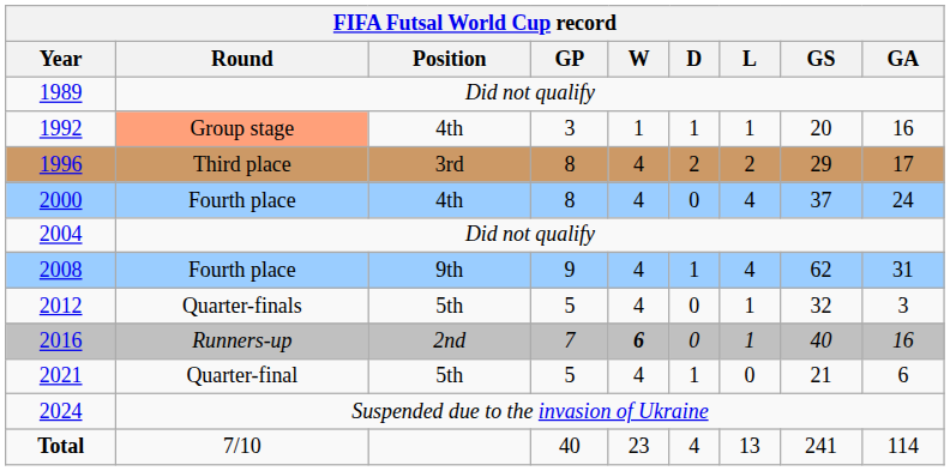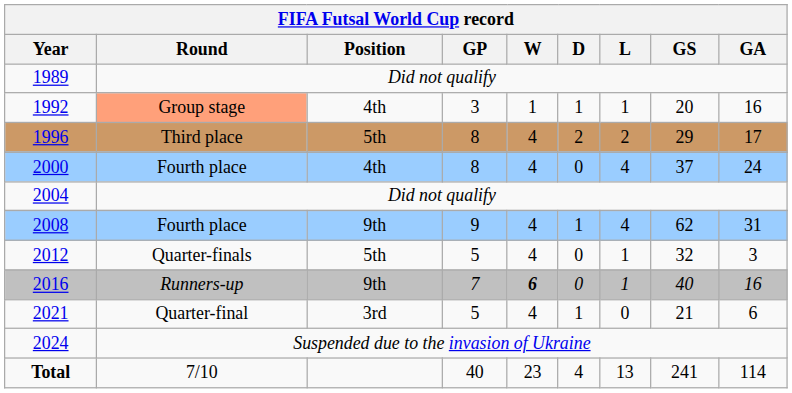1996 | Position: 3rd -> 5th
2016 | Position: 2nd -> 9th
2021 | Position: 5th -> 3rd
